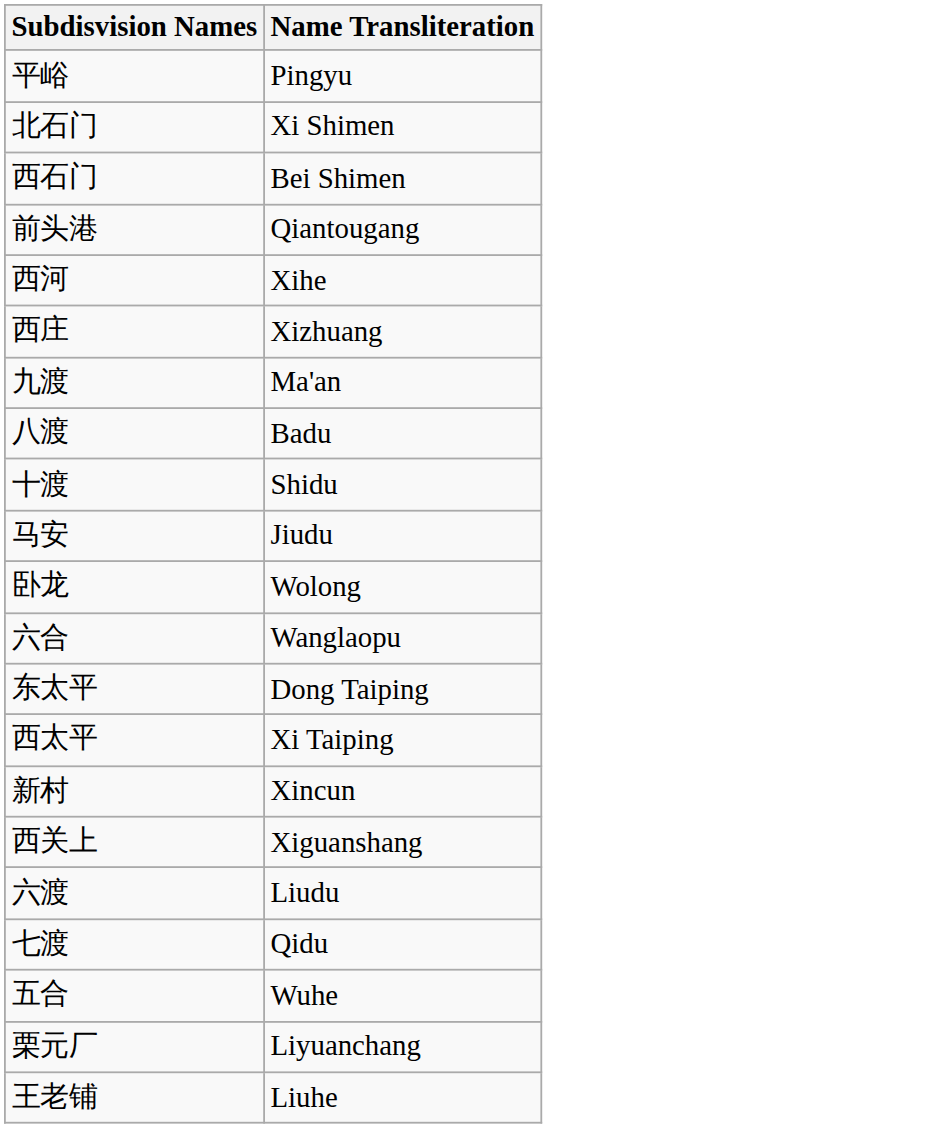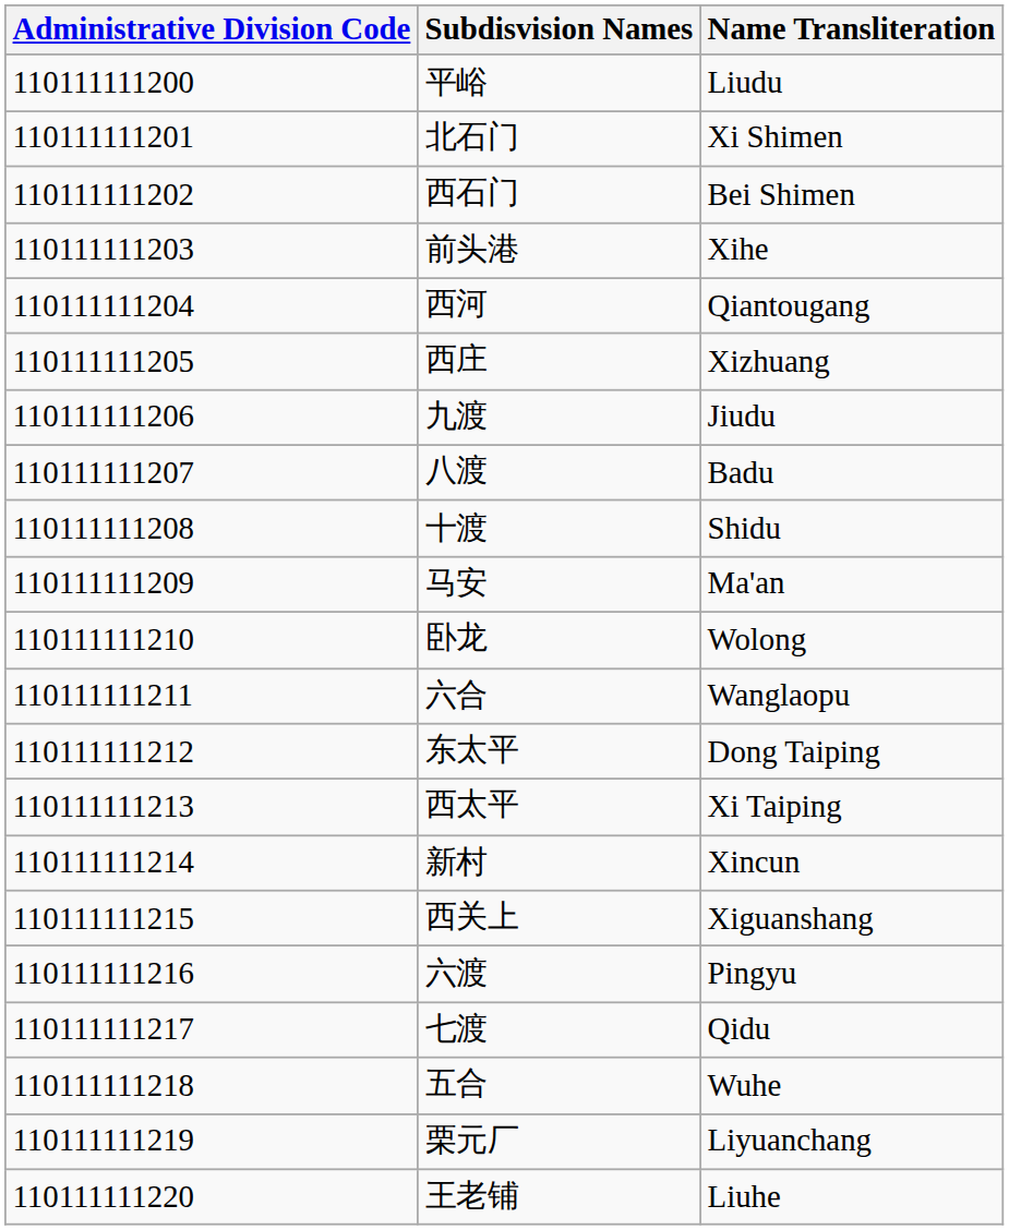+ column: Administrative Division Code | 110111111200 | 110111111201 | 110111111202 | 110111111203 | 110111111204 | 110111111205 | 110111111206 | 110111111207 | 110111111208 | 110111111209 | 110111111210 | 110111111211 | 110111111212 | 110111111213 | 110111111214 | 110111111215 | 110111111216 | 110111111217 | 110111111218 | 110111111219 | 110111111220
平峪 | Name Transliteration: Pingyu -> Liudu
前头港 | Name Transliteration: Qiantougang -> Xihe
西河 | Name Transliteration: Xihe -> Qiantougang
九渡 | Name Transliteration: Ma'an -> Jiudu
马安 | Name Transliteration: Jiudu -> Ma'an
六渡 | Name Transliteration: Liudu -> Pingyu
